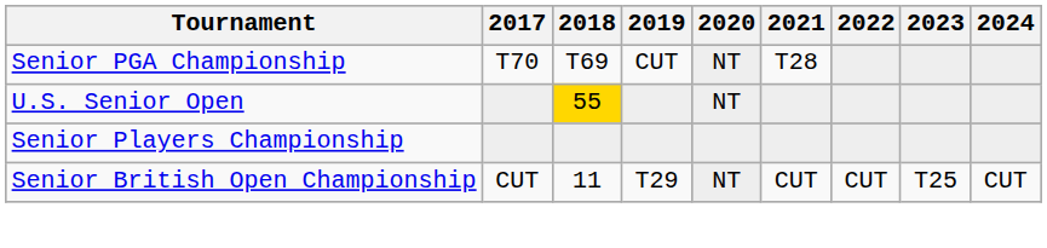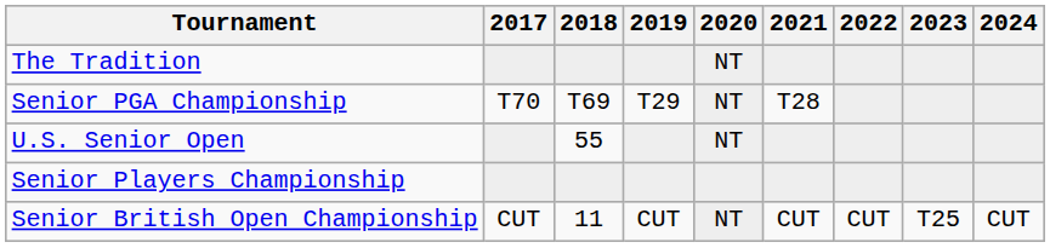+ row: The Tradition | NT
Senior PGA Championship | 2019: CUT -> T29
U.S. Senior Open | 2018: gold background -> no background
Senior British Open Championship | 2019: T29 -> CUT
